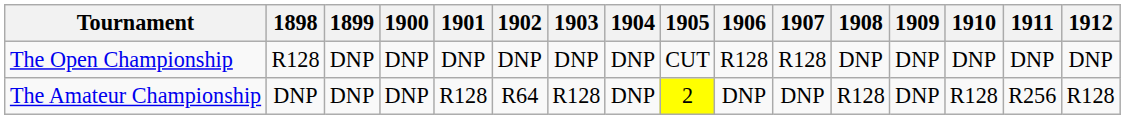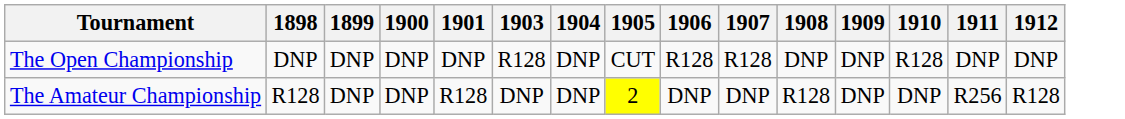- column: 1902 | DNP | R64
The Open Championship | 1898: R128 -> DNP
The Open Championship | 1903: DNP -> R128
The Open Championship | 1910: DNP -> R128
The Amateur Championship | 1898: DNP -> R128
The Amateur Championship | 1903: R128 -> DNP
The Amateur Championship | 1910: R128 -> DNP
